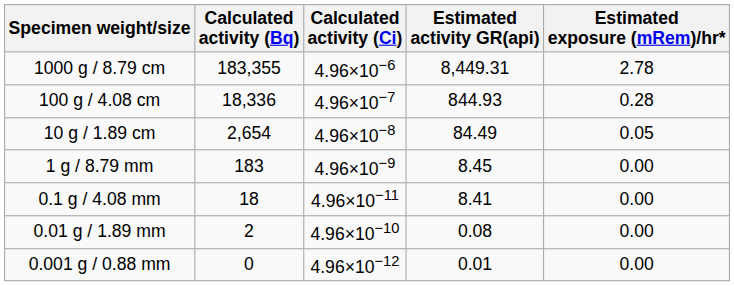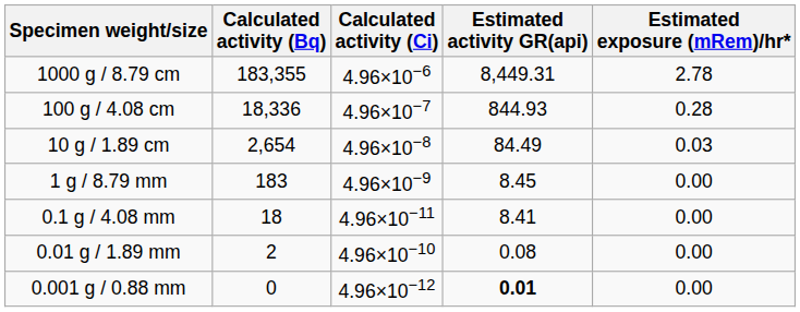10 g / 1.89 cm | Estimated exposure (mRem)/hr*: 0.05 -> 0.03
0.001 g / 0.88 mm | Estimated activity GR(api): normal -> bold
